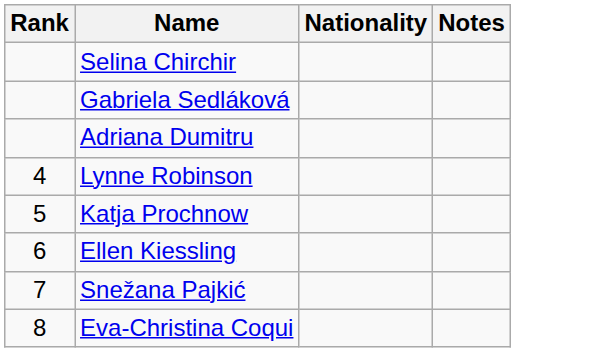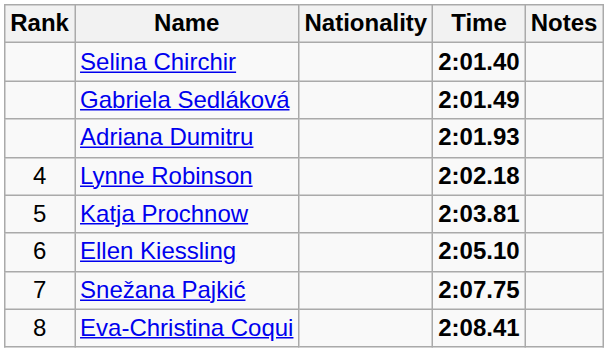+ column: Time | 2:01.40 | 2:01.49 | 2:01.93 | 2:02.18 | 2:03.81 | 2:05.10 | 2:07.75 | 2:08.41
